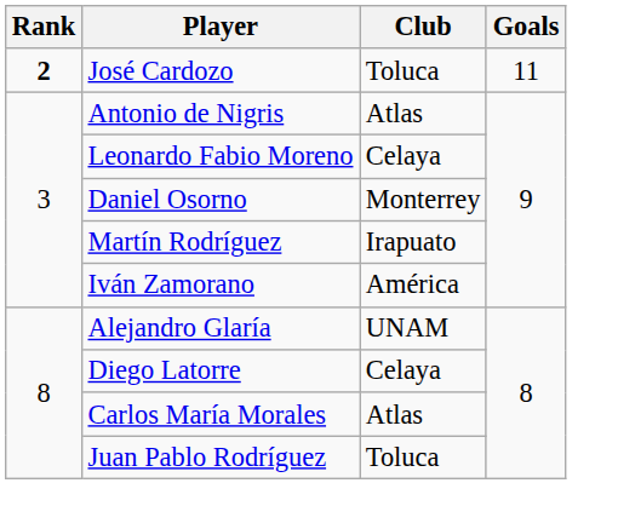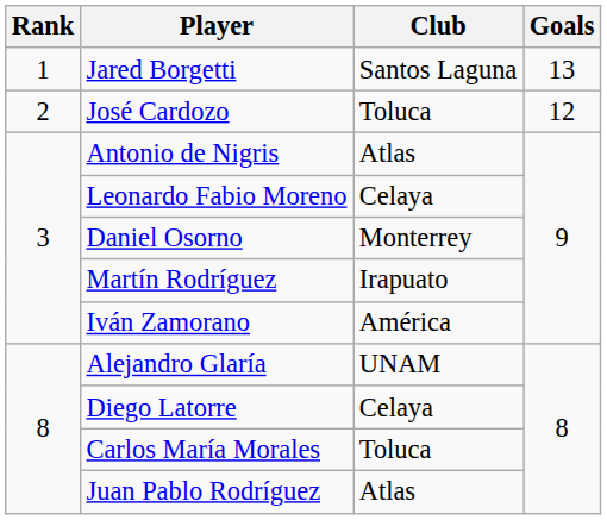+ row: 1 | Jared Borgetti | Santos Laguna | 13
José Cardozo | Rank: bold -> normal
José Cardozo | Goals: 11 -> 12
Carlos María Morales | Club: Atlas -> Toluca
Juan Pablo Rodríguez | Club: Toluca -> Atlas
